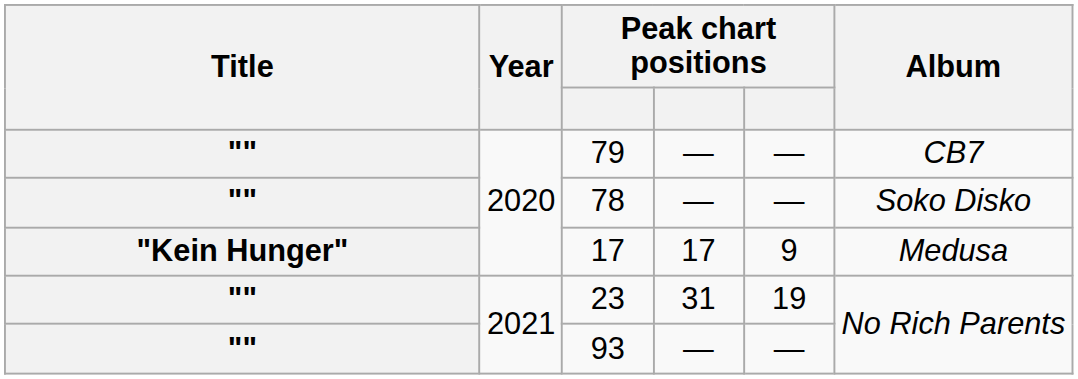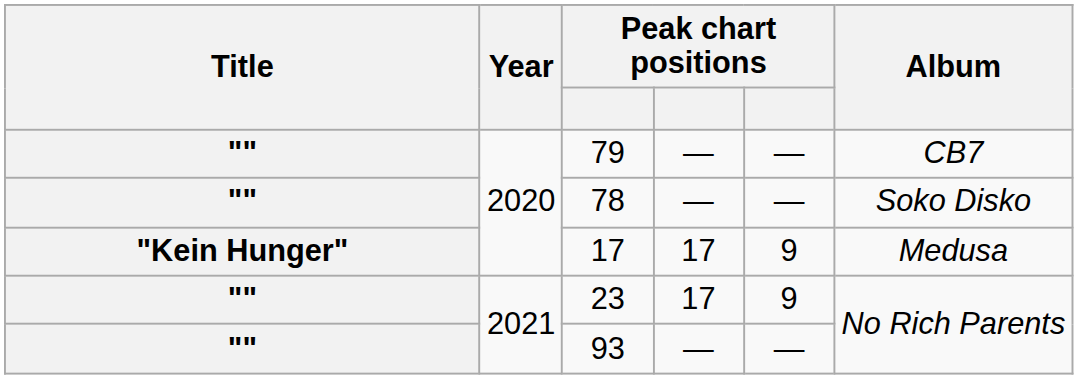23 | column 4: 31 -> 17
23 | column 5: 19 -> 9
